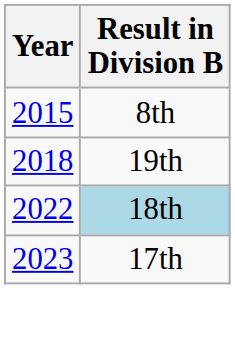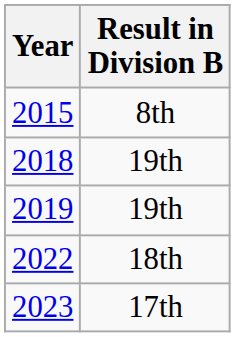+ row: 2019 | 19th
2022 | Result in Division B: lightblue background -> no background
